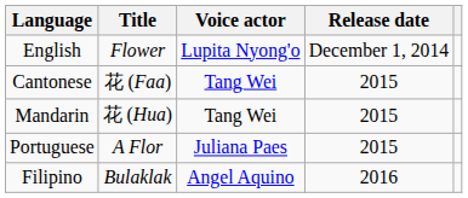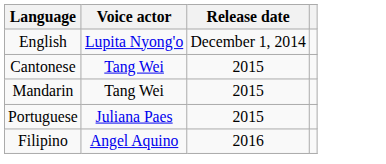- column: Title | Flower | 花 (Faa) | 花 (Hua) | A Flor | Bulaklak
